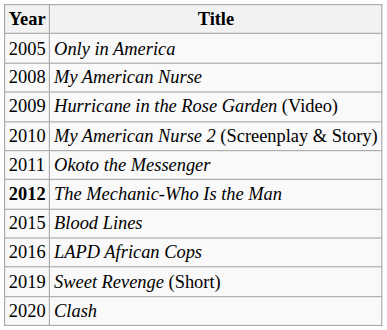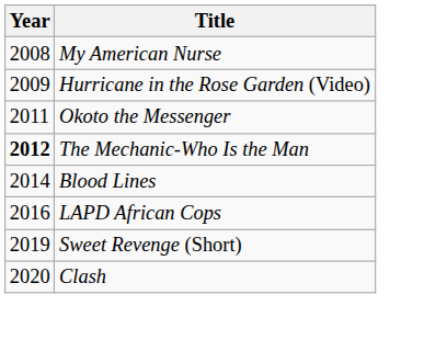- row: 2005 | Only in America
- row: 2010 | My American Nurse 2 (Screenplay & Story)
Blood Lines | Year: 2015 -> 2014
